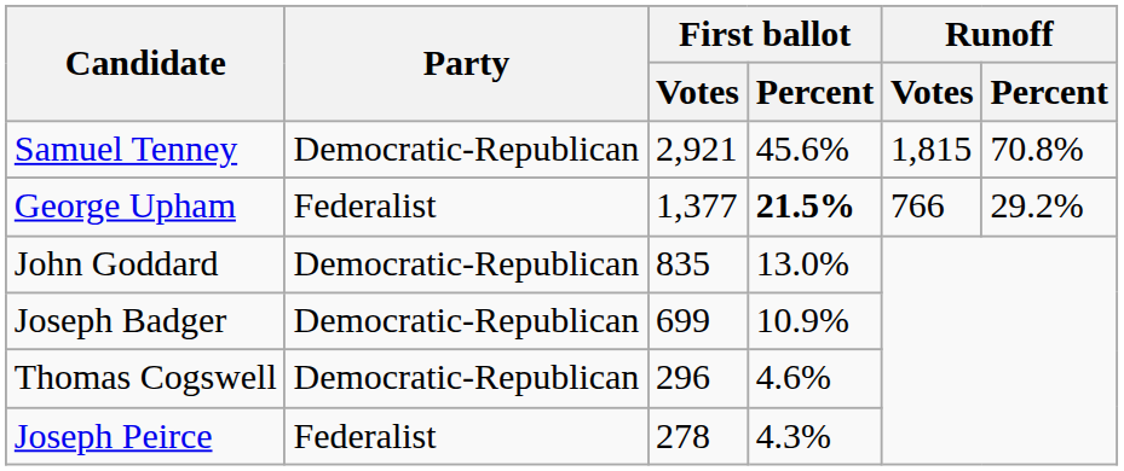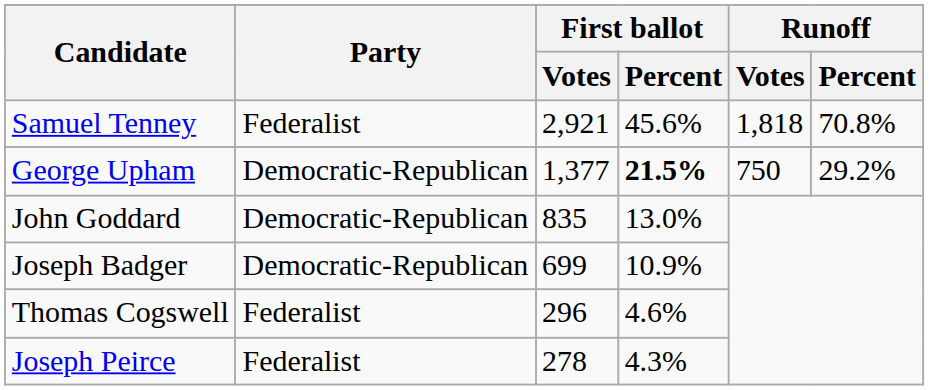Samuel Tenney | Party: Democratic-Republican -> Federalist
Samuel Tenney | Runoff / Votes: 1,815 -> 1,818
George Upham | Party: Federalist -> Democratic-Republican
George Upham | Runoff / Votes: 766 -> 750
Thomas Cogswell | Party: Democratic-Republican -> Federalist
